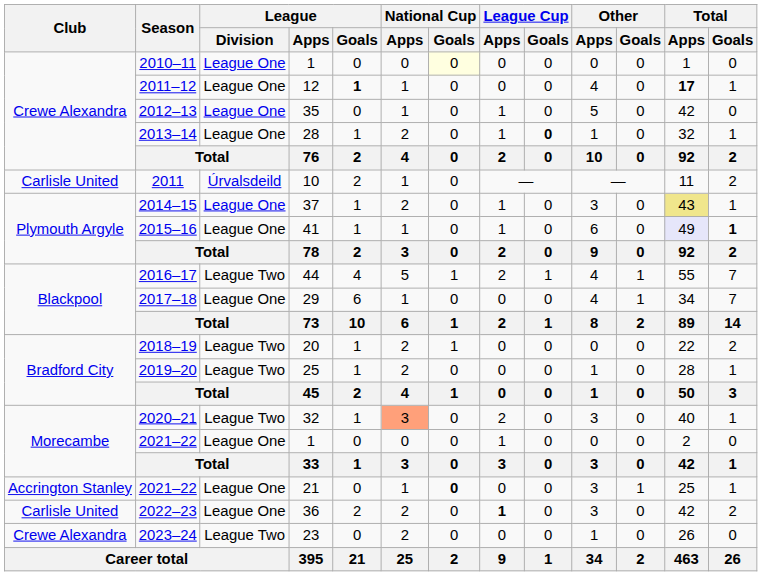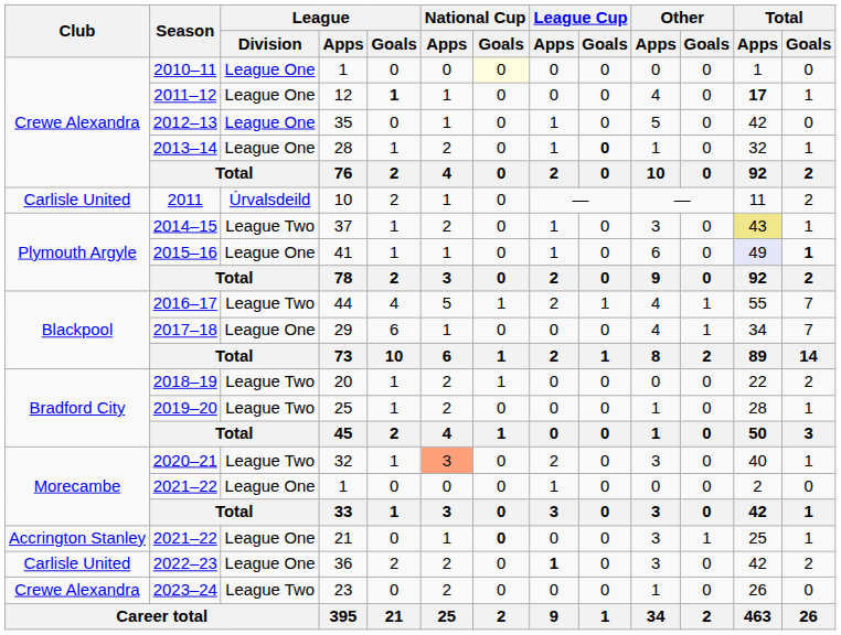2014–15 | League / Division: League One -> League Two
